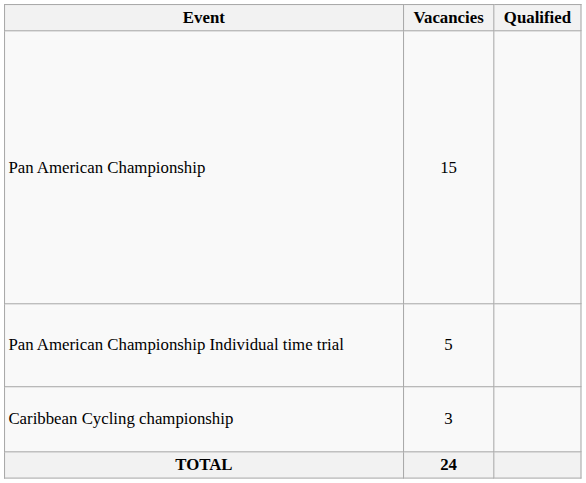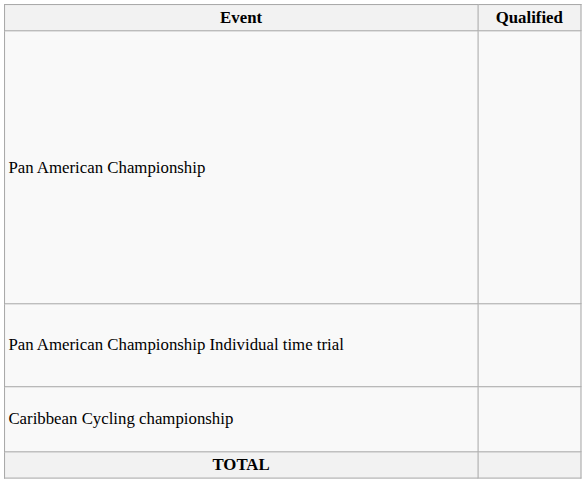- column: Vacancies | 15 | 5 | 3 | 24
